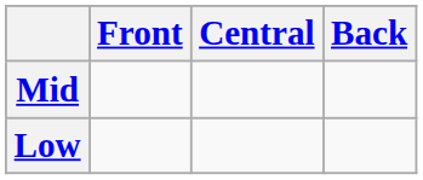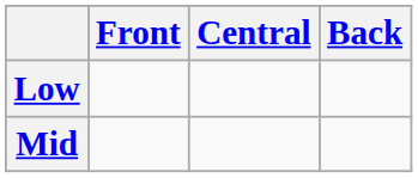rows swapped: Mid <-> Low
